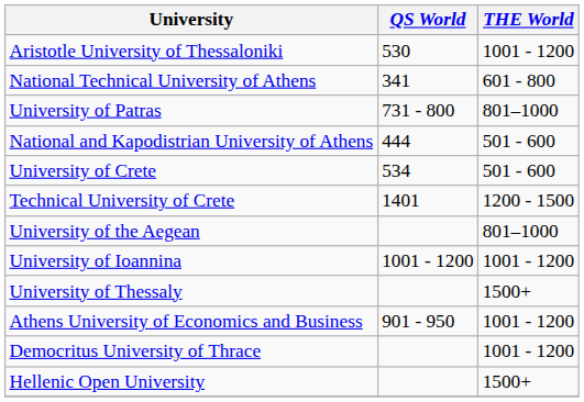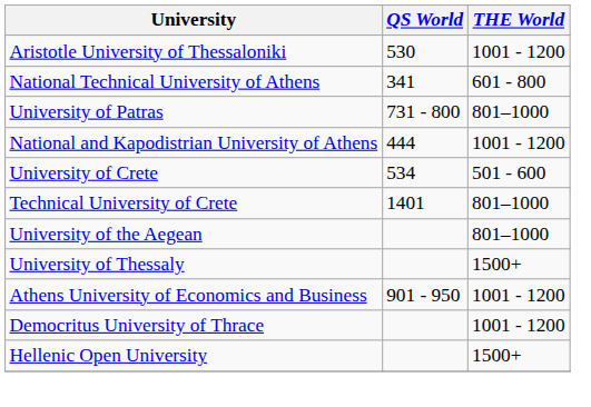National and Kapodistrian University of Athens | THE World: 501 - 600 -> 1001 - 1200
Technical University of Crete | THE World: 1200 - 1500 -> 801–1000
- row: University of Ioannina | 1001 - 1200 | 1001 - 1200
